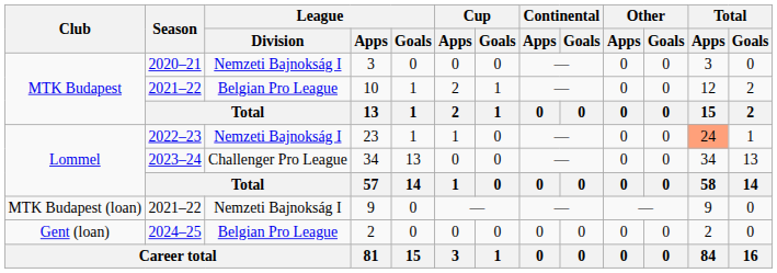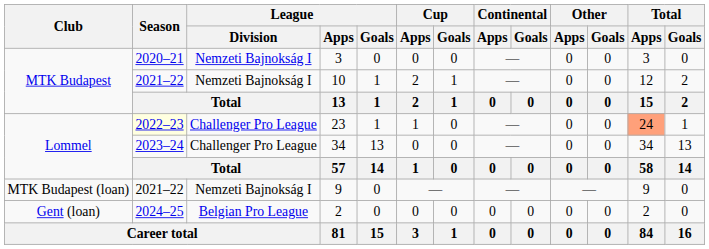10 | League / Division: Belgian Pro League -> Nemzeti Bajnokság I
23 | Season: no background -> lightyellow background
23 | League / Division: Nemzeti Bajnokság I -> Challenger Pro League
